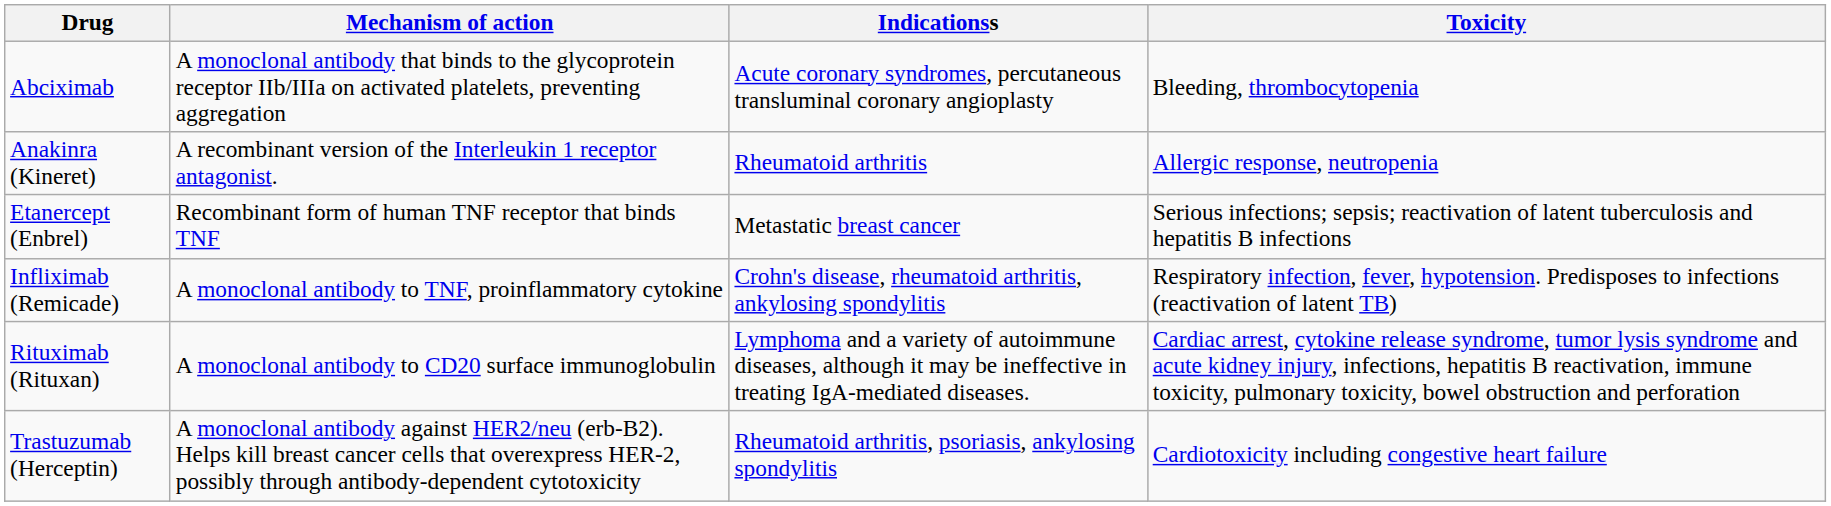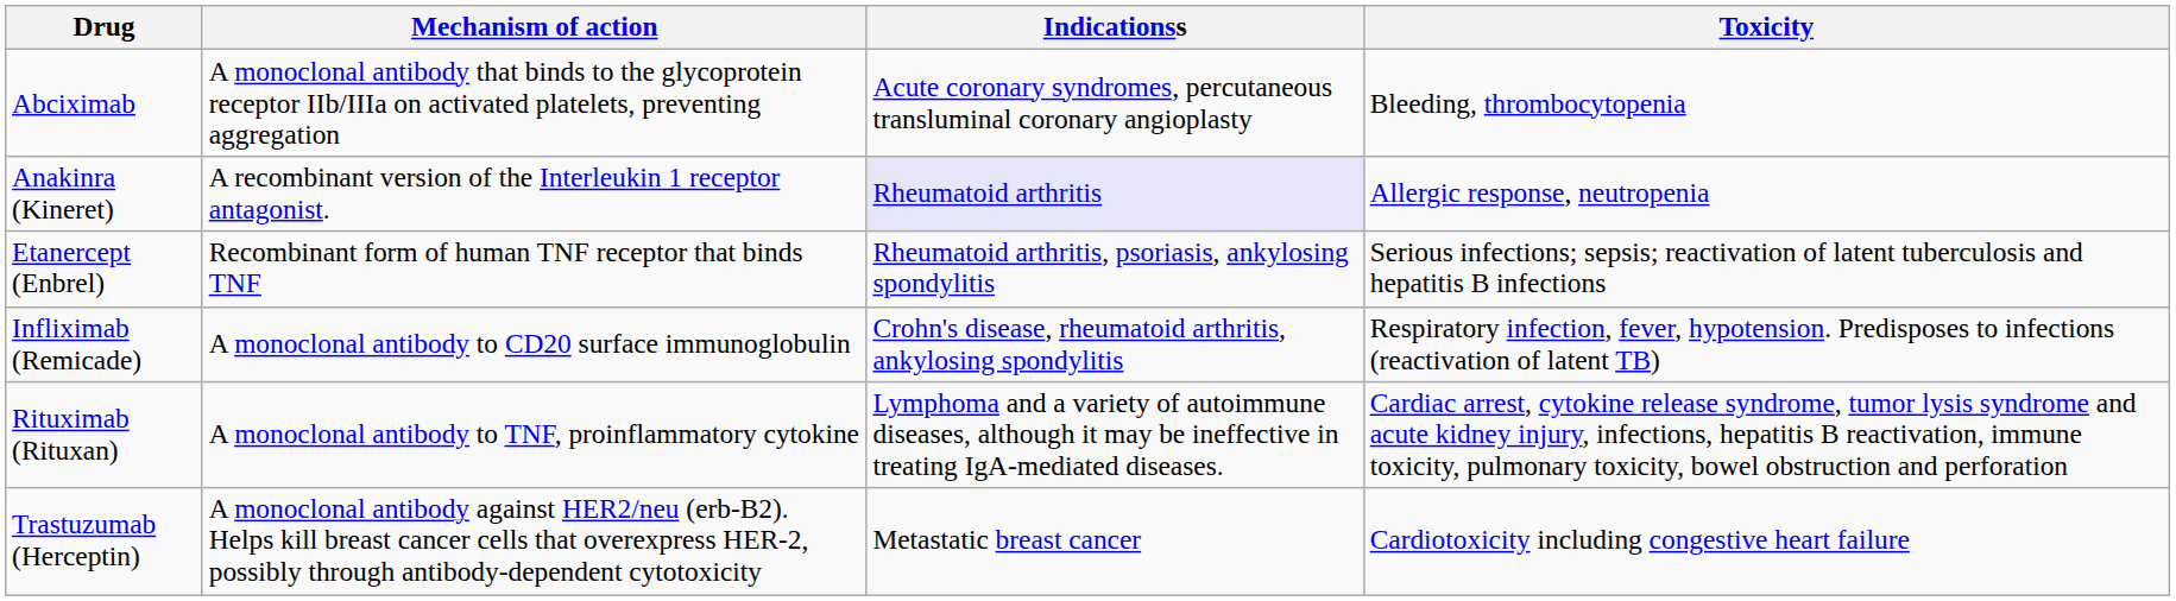Anakinra (Kineret) | Indicationss: no background -> lavender background
Etanercept (Enbrel) | Indicationss: Metastatic breast cancer -> Rheumatoid arthritis, psoriasis, ankylosing spondylitis
Infliximab (Remicade) | Mechanism of action: A monoclonal antibody to TNF, proinflammatory cytokine -> A monoclonal antibody to CD20 surface immunoglobulin
Rituximab (Rituxan) | Mechanism of action: A monoclonal antibody to CD20 surface immunoglobulin -> A monoclonal antibody to TNF, proinflammatory cytokine
Trastuzumab (Herceptin) | Indicationss: Rheumatoid arthritis, psoriasis, ankylosing spondylitis -> Metastatic breast cancer
